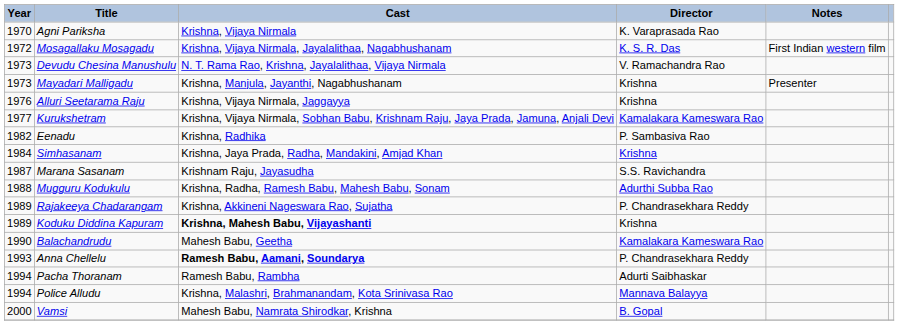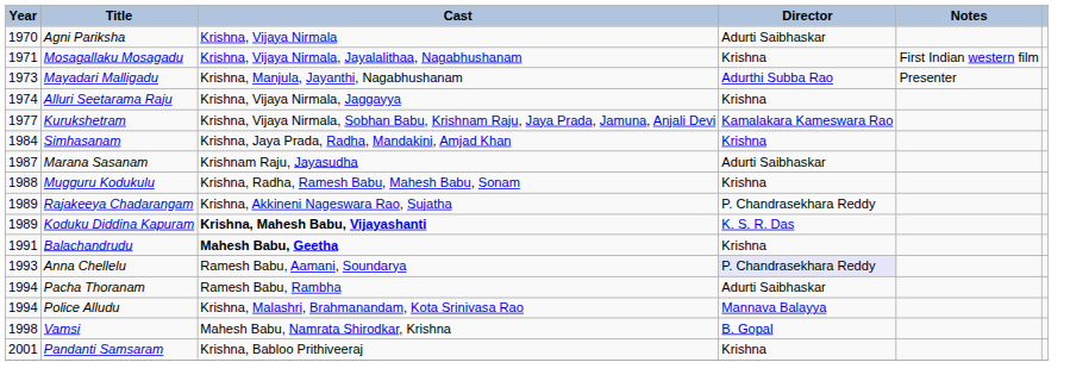Agni Pariksha | Director: K. Varaprasada Rao -> Adurti Saibhaskar
Mosagallaku Mosagadu | Year: 1972 -> 1971
Mosagallaku Mosagadu | Director: K. S. R. Das -> Krishna
- row: 1973 | Devudu Chesina Manushulu | N. T. Rama Rao, Krishna, Jayalalithaa, Vijaya Nirmala | V. Ramachandra Rao
Mayadari Malligadu | Director: Krishna -> Adurthi Subba Rao
Alluri Seetarama Raju | Year: 1976 -> 1974
- row: 1982 | Eenadu | Krishna, Radhika | P. Sambasiva Rao
Marana Sasanam | Director: S.S. Ravichandra -> Adurti Saibhaskar
Mugguru Kodukulu | Director: Adurthi Subba Rao -> Krishna
Koduku Diddina Kapuram | Director: Krishna -> K. S. R. Das
Balachandrudu | Year: 1990 -> 1991
Balachandrudu | Cast: normal -> bold
Balachandrudu | Director: Kamalakara Kameswara Rao -> Krishna
Anna Chellelu | Cast: bold -> normal
Anna Chellelu | Director: no background -> lavender background
Vamsi | Year: 2000 -> 1998
+ row: 2001 | Pandanti Samsaram | Krishna, Babloo Prithiveeraj | Krishna
